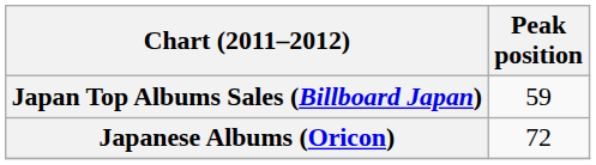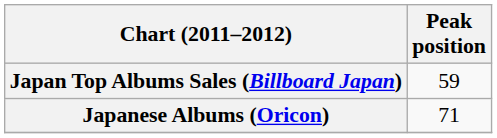Japanese Albums (Oricon) | Peak position: 72 -> 71
